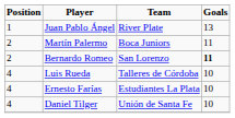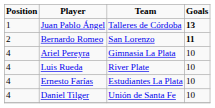Juan Pablo Ángel | Team: River Plate -> Talleres de Córdoba
Juan Pablo Ángel | Goals: normal -> bold
- row: 2 | Martín Palermo | Boca Juniors | 11
+ row: 4 | Ariel Pereyra | Gimnasia La Plata | 10
Luis Rueda | Team: Talleres de Córdoba -> River Plate
